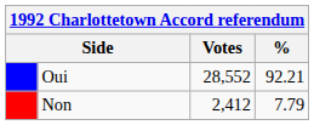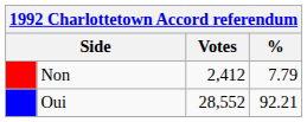rows swapped: Oui <-> Non
